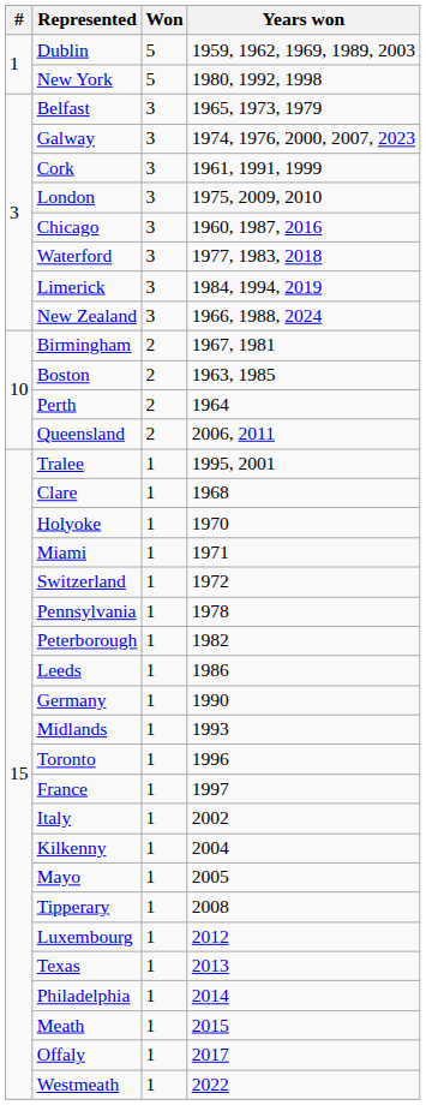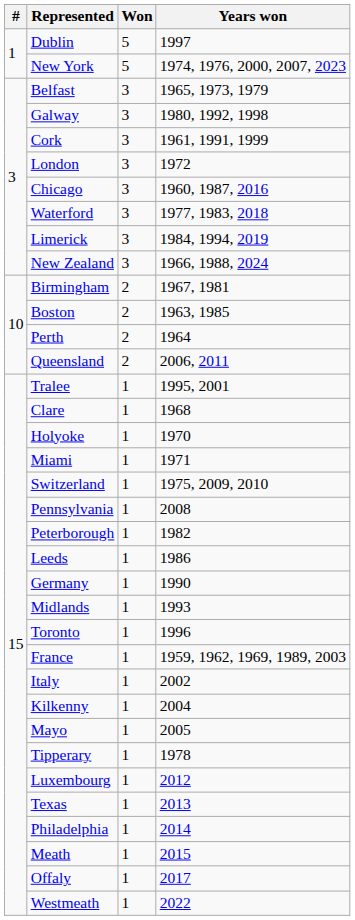Dublin | Years won: 1959, 1962, 1969, 1989, 2003 -> 1997
New York | Years won: 1980, 1992, 1998 -> 1974, 1976, 2000, 2007, 2023
Galway | Years won: 1974, 1976, 2000, 2007, 2023 -> 1980, 1992, 1998
London | Years won: 1975, 2009, 2010 -> 1972
Switzerland | Years won: 1972 -> 1975, 2009, 2010
Pennsylvania | Years won: 1978 -> 2008
France | Years won: 1997 -> 1959, 1962, 1969, 1989, 2003
Tipperary | Years won: 2008 -> 1978
